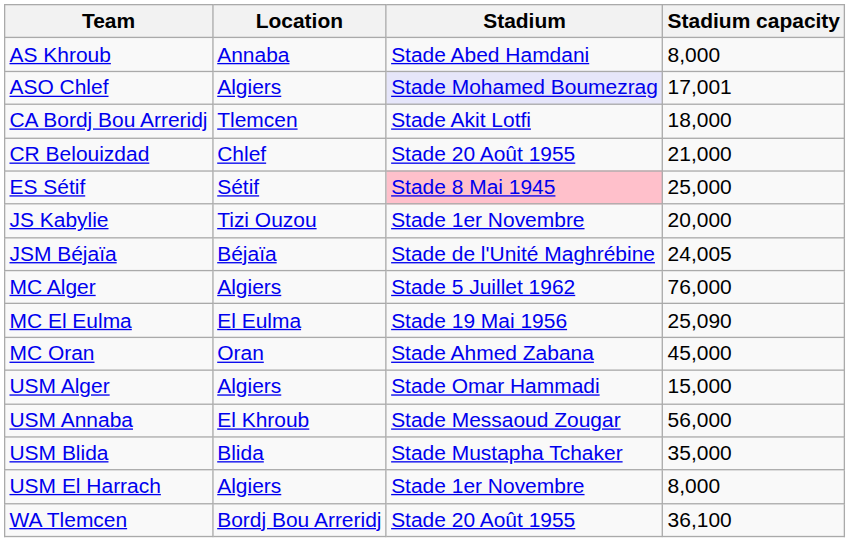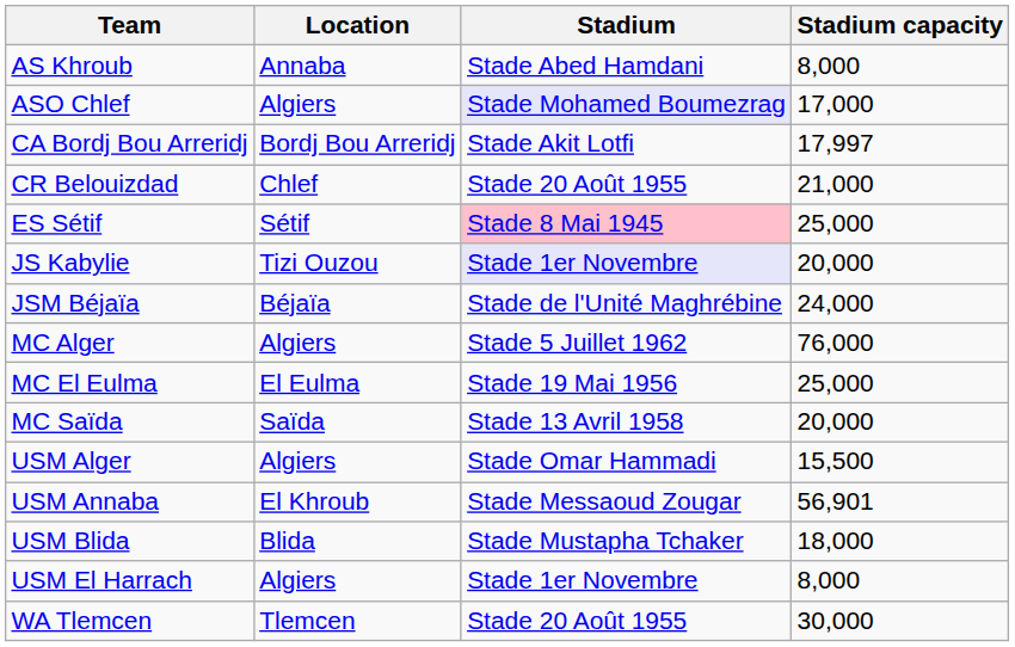ASO Chlef | Stadium capacity: 17,001 -> 17,000
CA Bordj Bou Arreridj | Location: Tlemcen -> Bordj Bou Arreridj
CA Bordj Bou Arreridj | Stadium capacity: 18,000 -> 17,997
JS Kabylie | Stadium: no background -> lavender background
JSM Béjaïa | Stadium capacity: 24,005 -> 24,000
MC El Eulma | Stadium capacity: 25,090 -> 25,000
- row: MC Oran | Oran | Stade Ahmed Zabana | 45,000
+ row: MC Saïda | Saïda | Stade 13 Avril 1958 | 20,000
USM Alger | Stadium capacity: 15,000 -> 15,500
USM Annaba | Stadium capacity: 56,000 -> 56,901
USM Blida | Stadium capacity: 35,000 -> 18,000
WA Tlemcen | Location: Bordj Bou Arreridj -> Tlemcen
WA Tlemcen | Stadium capacity: 36,100 -> 30,000
